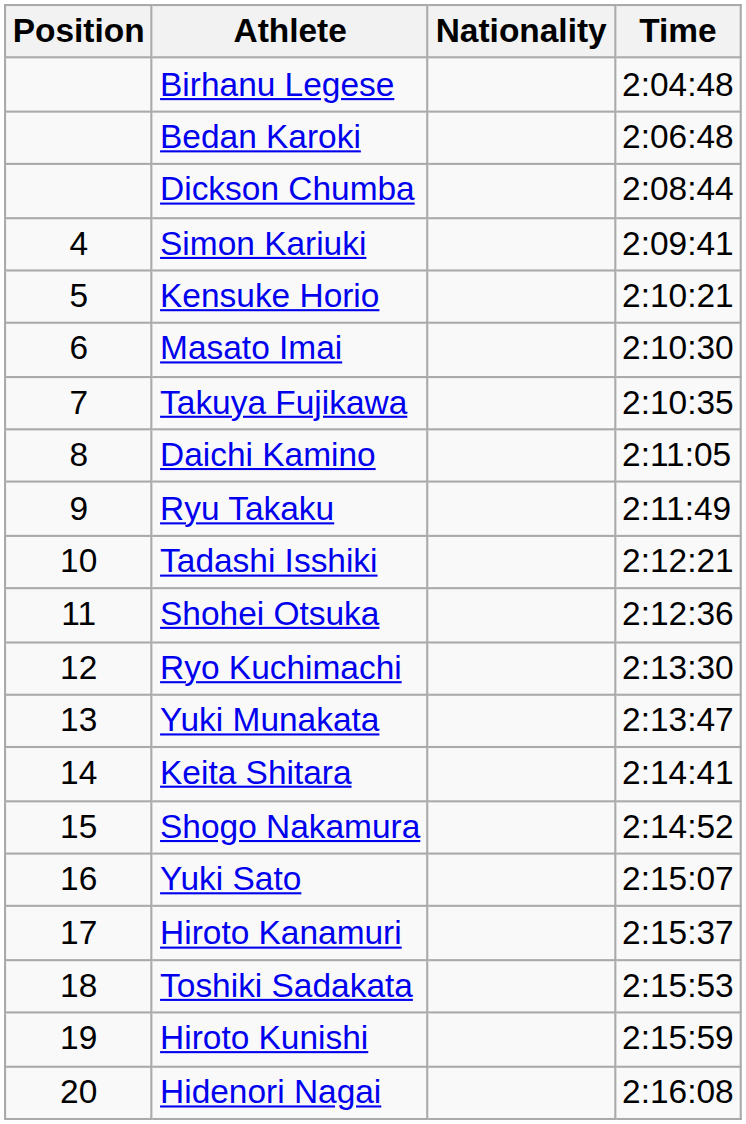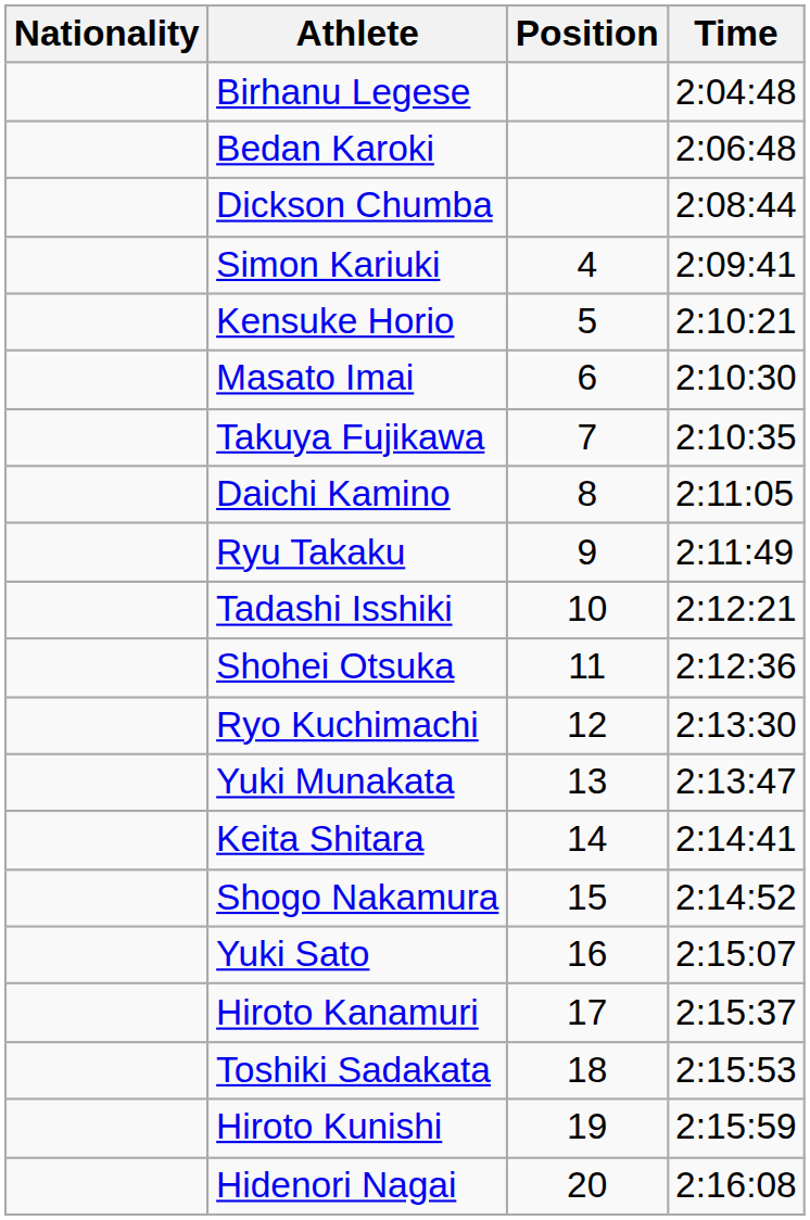columns swapped: Position <-> Nationality
